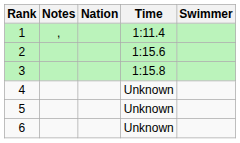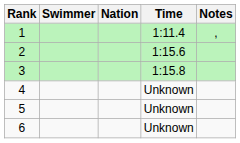columns swapped: Swimmer <-> Notes
